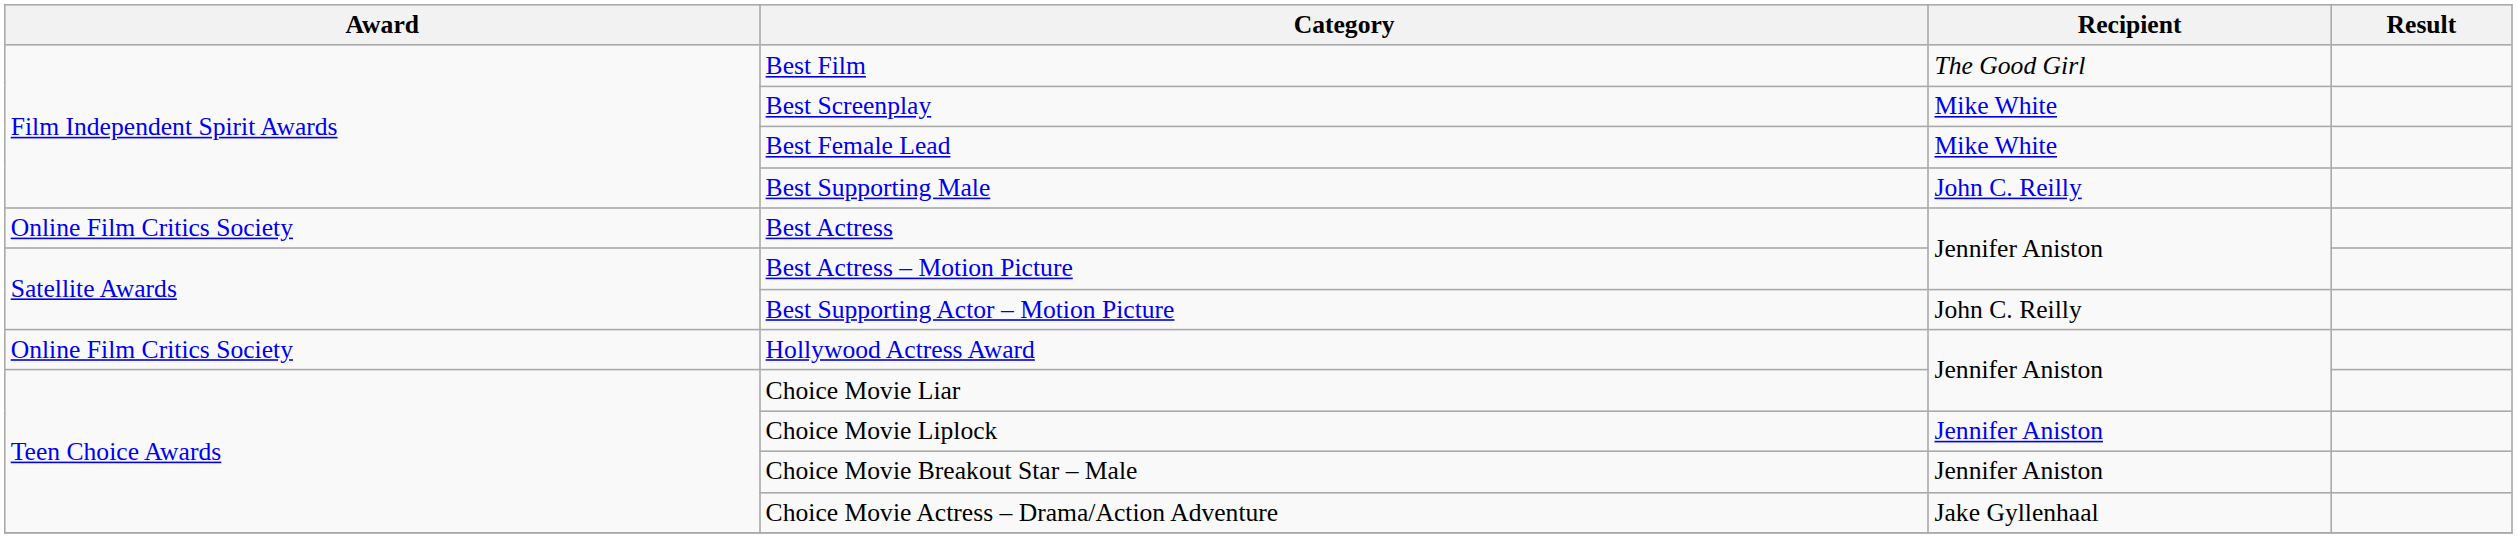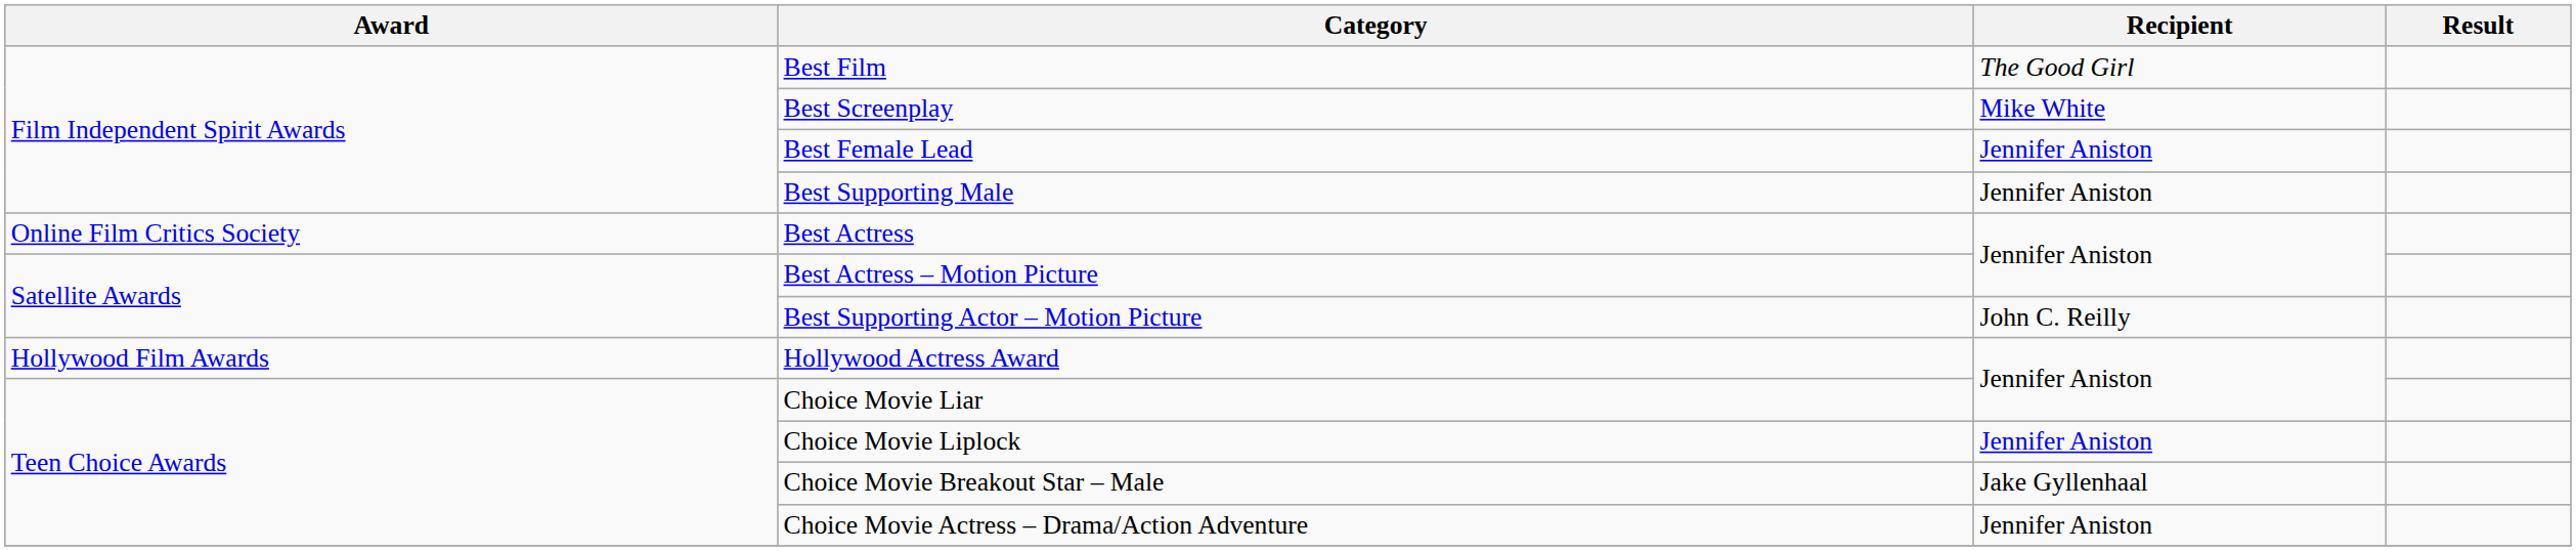Best Female Lead | Recipient: Mike White -> Jennifer Aniston
Best Supporting Male | Recipient: John C. Reilly -> Jennifer Aniston
Hollywood Actress Award | Award: Online Film Critics Society -> Hollywood Film Awards
Choice Movie Breakout Star – Male | Recipient: Jennifer Aniston -> Jake Gyllenhaal
Choice Movie Actress – Drama/Action Adventure | Recipient: Jake Gyllenhaal -> Jennifer Aniston
